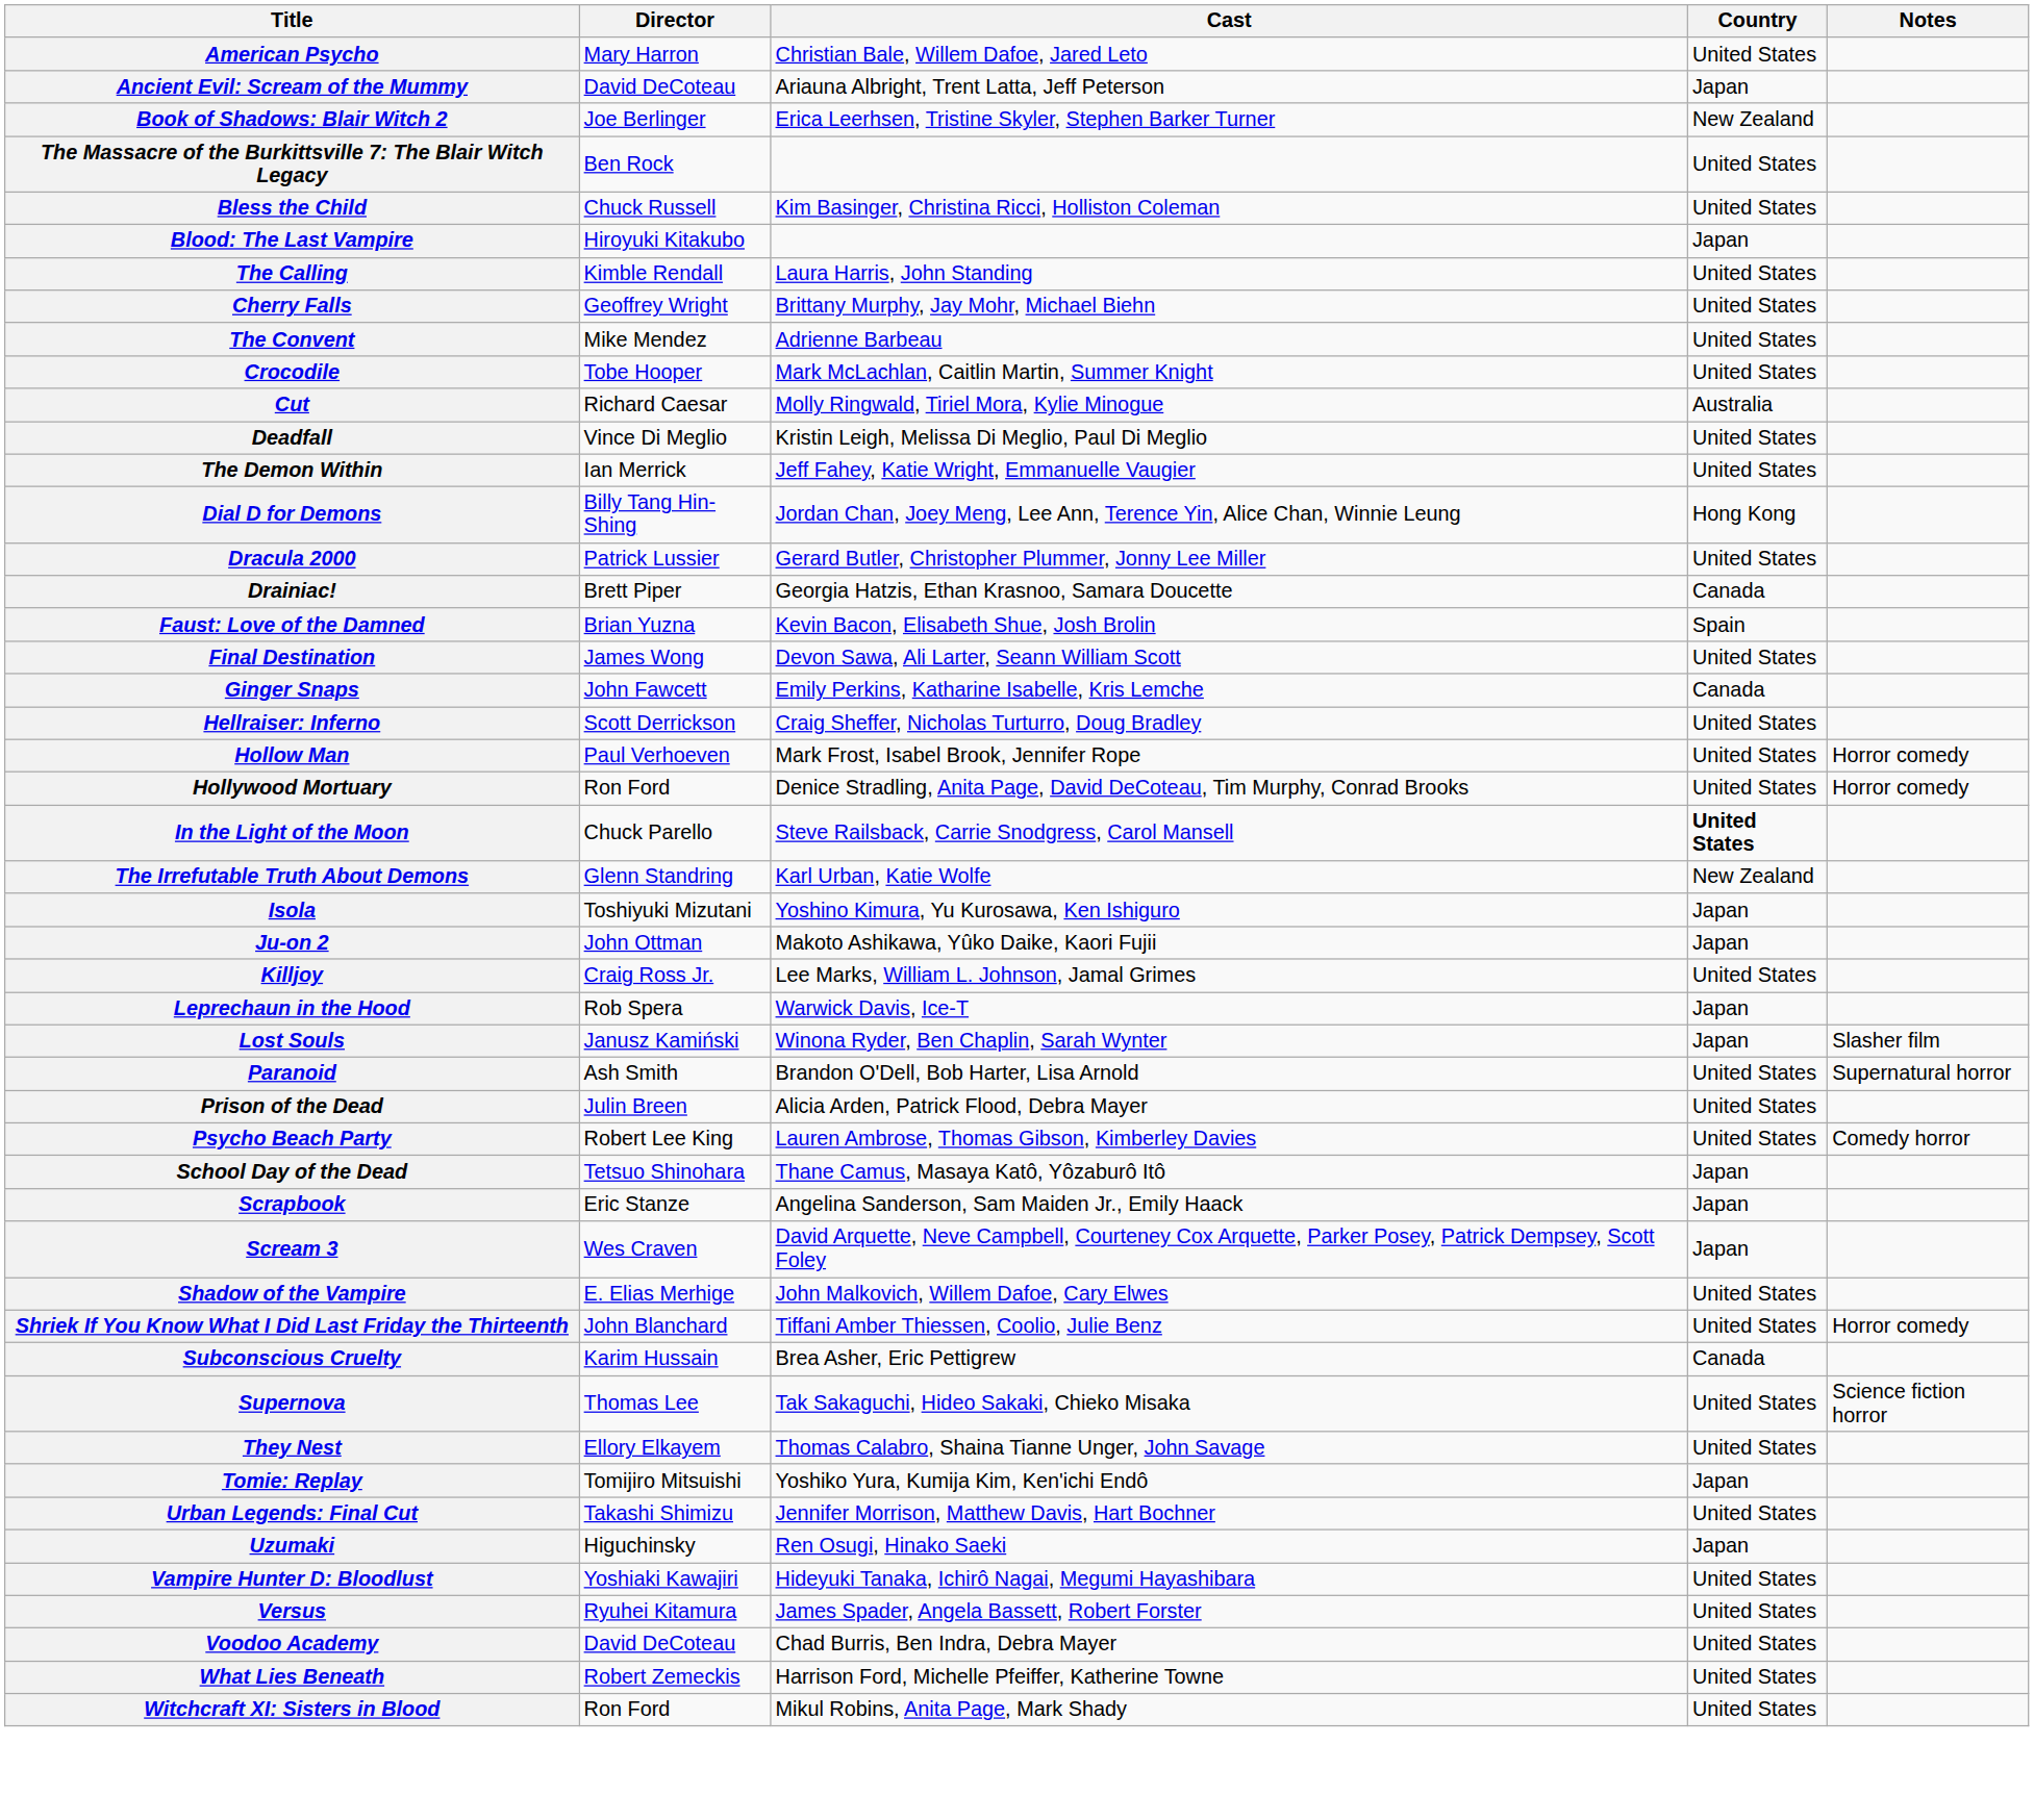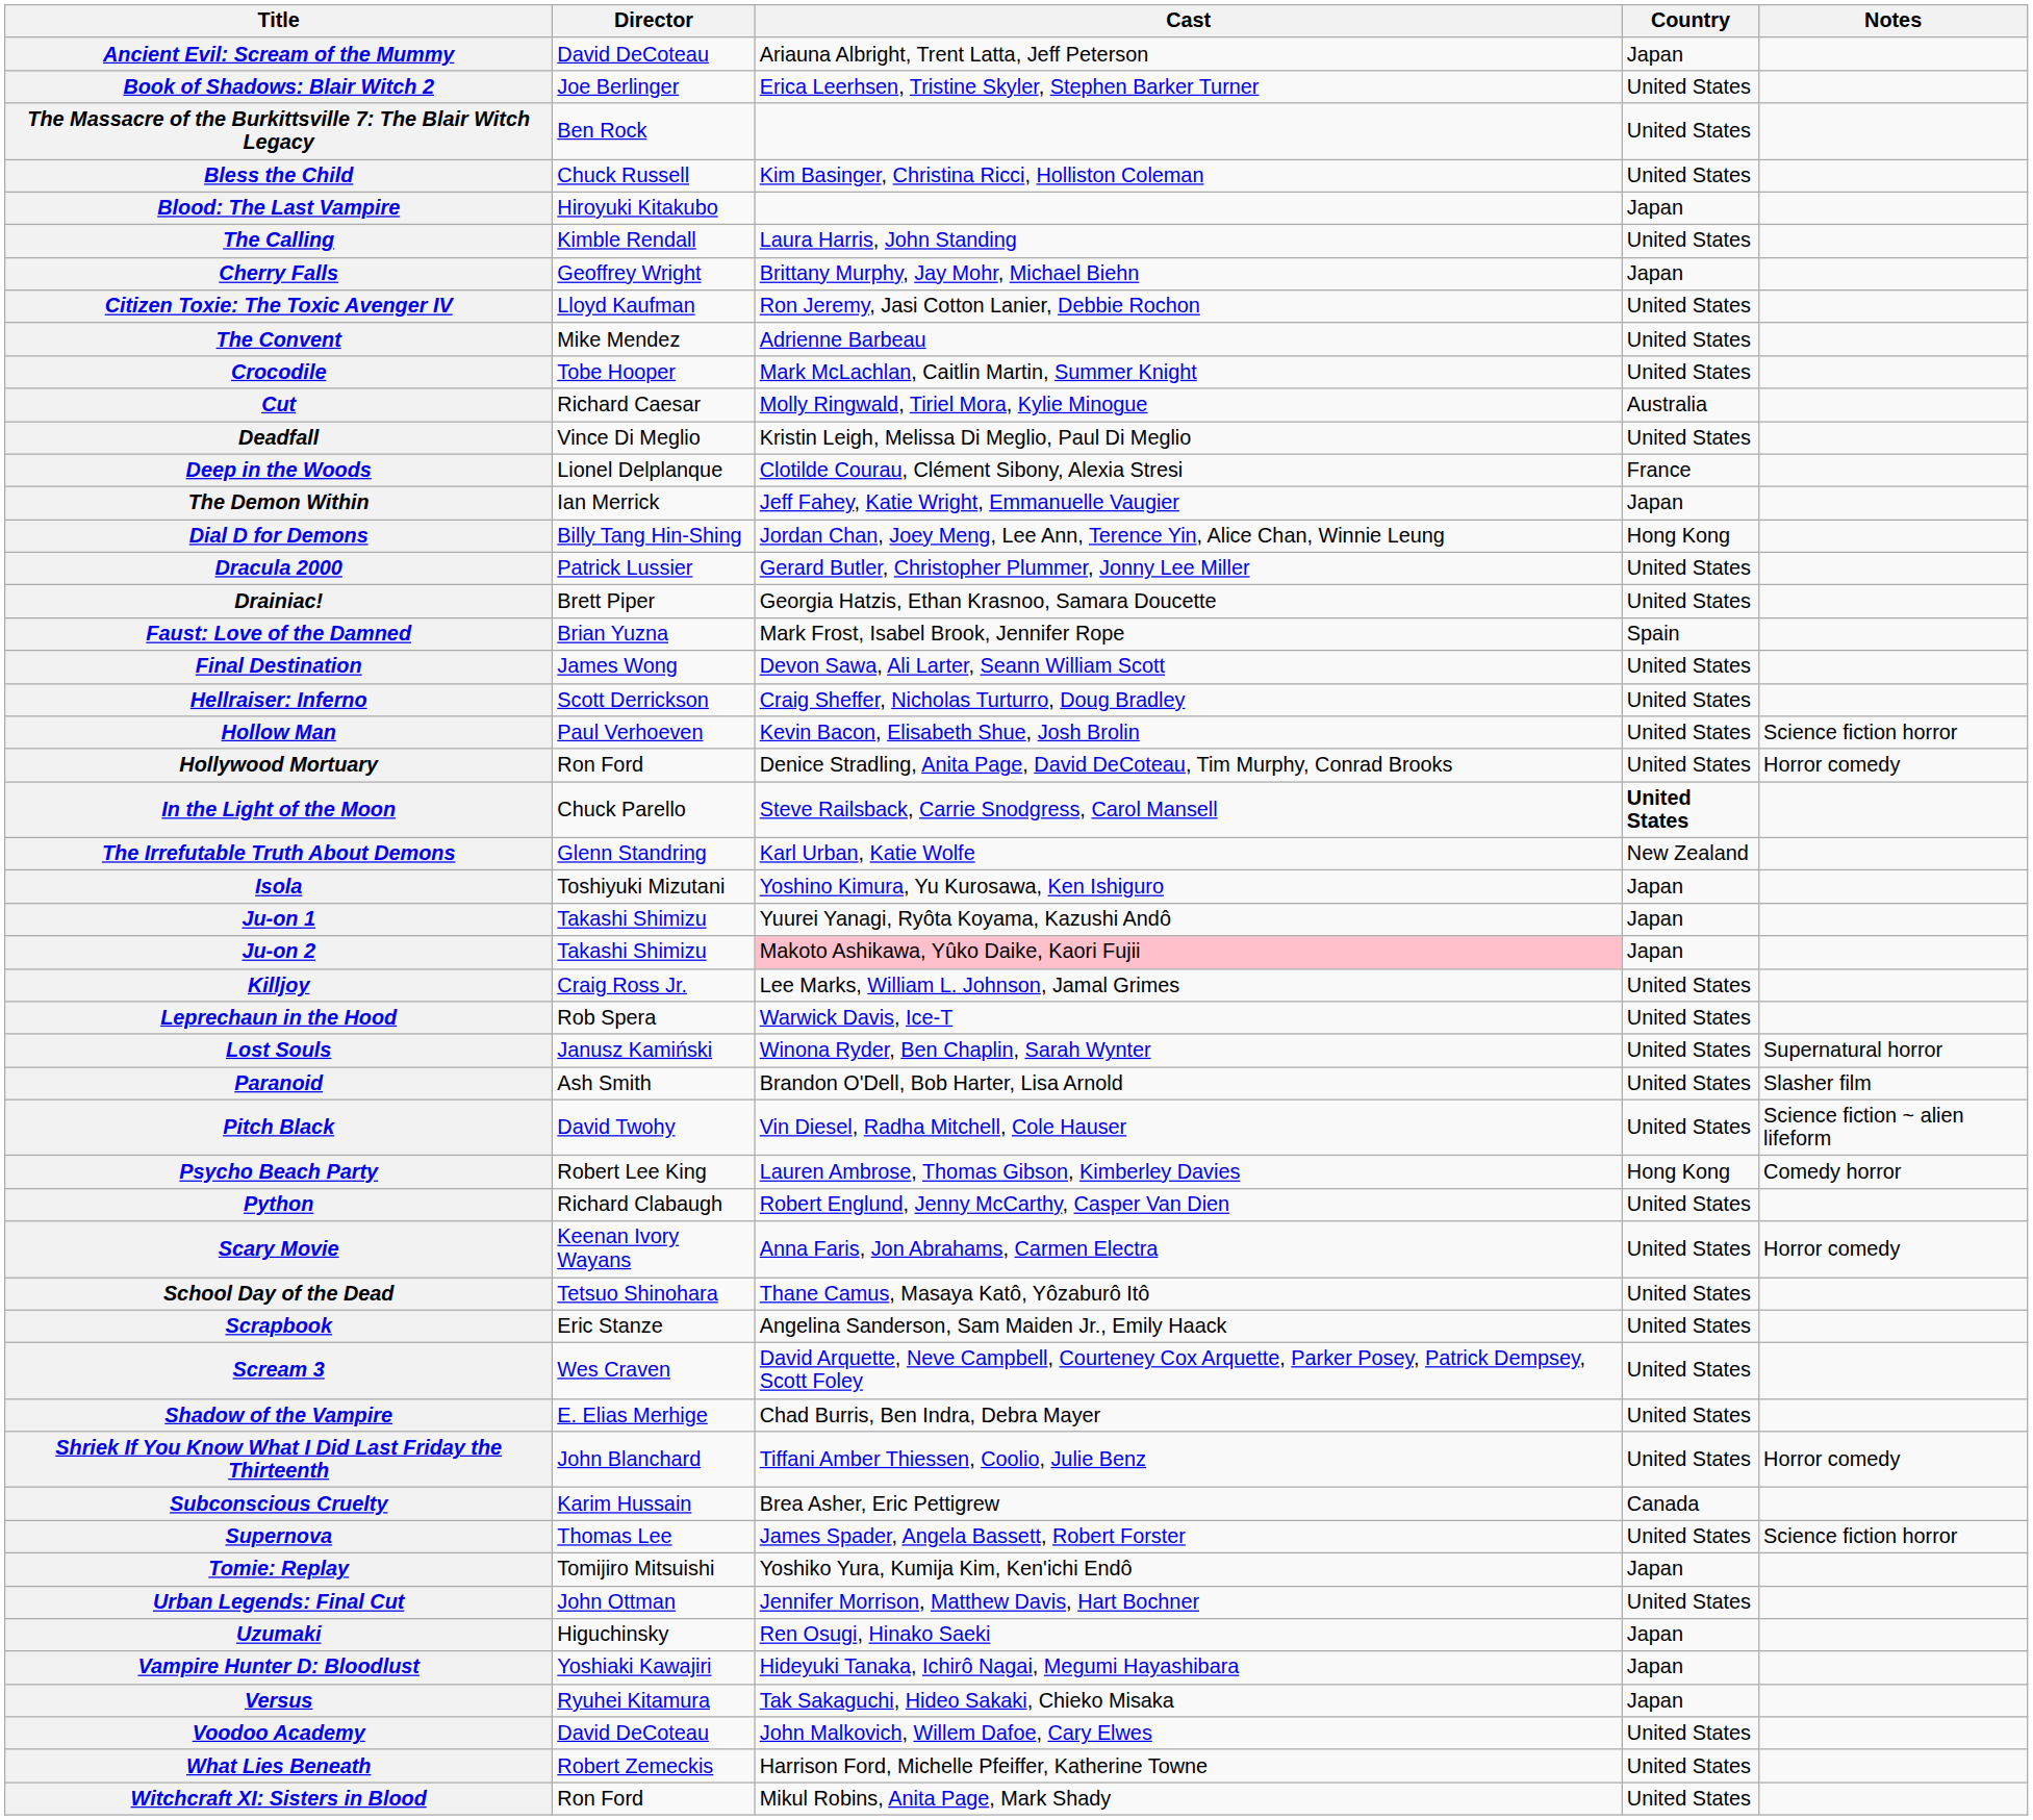- row: American Psycho | Mary Harron | Christian Bale, Willem Dafoe, Jared Leto | United States
Book of Shadows: Blair Witch 2 | Country: New Zealand -> United States
Cherry Falls | Country: United States -> Japan
+ row: Citizen Toxie: The Toxic Avenger IV | Lloyd Kaufman | Ron Jeremy, Jasi Cotton Lanier, Debbie Rochon | United States
+ row: Deep in the Woods | Lionel Delplanque | Clotilde Courau, Clément Sibony, Alexia Stresi | France
The Demon Within | Country: United States -> Japan
Drainiac! | Country: Canada -> United States
Faust: Love of the Damned | Cast: Kevin Bacon, Elisabeth Shue, Josh Brolin -> Mark Frost, Isabel Brook, Jennifer Rope
- row: Ginger Snaps | John Fawcett | Emily Perkins, Katharine Isabelle, Kris Lemche | Canada
Hollow Man | Cast: Mark Frost, Isabel Brook, Jennifer Rope -> Kevin Bacon, Elisabeth Shue, Josh Brolin
Hollow Man | Notes: Horror comedy -> Science fiction horror
+ row: Ju-on 1 | Takashi Shimizu | Yuurei Yanagi, Ryôta Koyama, Kazushi Andô | Japan
Ju-on 2 | Director: John Ottman -> Takashi Shimizu
Ju-on 2 | Cast: no background -> pink background
Leprechaun in the Hood | Country: Japan -> United States
Lost Souls | Country: Japan -> United States
Lost Souls | Notes: Slasher film -> Supernatural horror
Paranoid | Notes: Supernatural horror -> Slasher film
+ row: Pitch Black | David Twohy | Vin Diesel, Radha Mitchell, Cole Hauser | United States | Science fiction ~ alien lifeform
- row: Prison of the Dead | Julin Breen | Alicia Arden, Patrick Flood, Debra Mayer | United States
Psycho Beach Party | Country: United States -> Hong Kong
+ row: Python | Richard Clabaugh | Robert Englund, Jenny McCarthy, Casper Van Dien | United States
+ row: Scary Movie | Keenan Ivory Wayans | Anna Faris, Jon Abrahams, Carmen Electra | United States | Horror comedy
School Day of the Dead | Country: Japan -> United States
Scrapbook | Country: Japan -> United States
Scream 3 | Country: Japan -> United States
Shadow of the Vampire | Cast: John Malkovich, Willem Dafoe, Cary Elwes -> Chad Burris, Ben Indra, Debra Mayer
Supernova | Cast: Tak Sakaguchi, Hideo Sakaki, Chieko Misaka -> James Spader, Angela Bassett, Robert Forster
- row: They Nest | Ellory Elkayem | Thomas Calabro, Shaina Tianne Unger, John Savage | United States
Urban Legends: Final Cut | Director: Takashi Shimizu -> John Ottman
Vampire Hunter D: Bloodlust | Country: United States -> Japan
Versus | Cast: James Spader, Angela Bassett, Robert Forster -> Tak Sakaguchi, Hideo Sakaki, Chieko Misaka
Versus | Country: United States -> Japan
Voodoo Academy | Cast: Chad Burris, Ben Indra, Debra Mayer -> John Malkovich, Willem Dafoe, Cary Elwes
